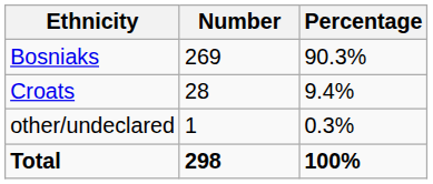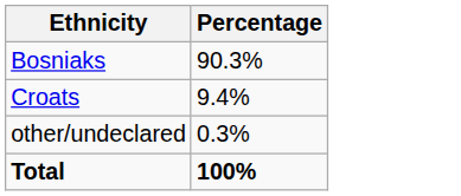- column: Number | 269 | 28 | 1 | 298
